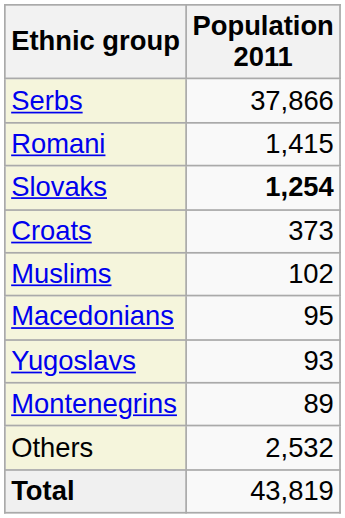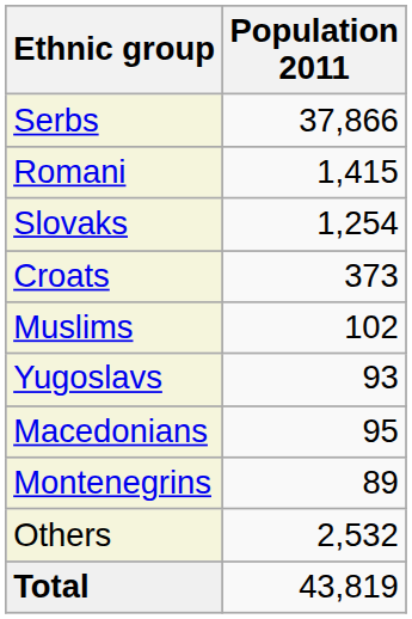Slovaks | Population 2011: bold -> normal
rows swapped: Macedonians <-> Yugoslavs
